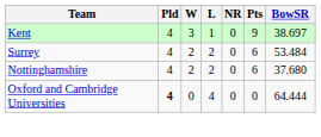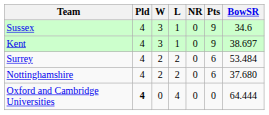+ row: Sussex | 4 | 3 | 1 | 0 | 9 | 34.6
